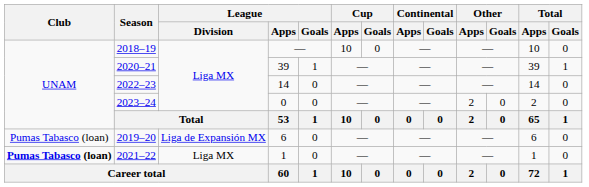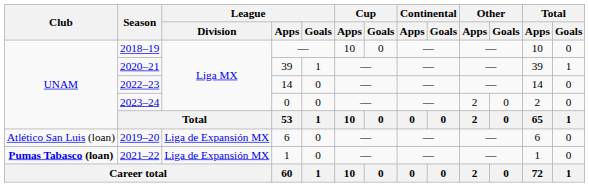2019–20 | Club: Pumas Tabasco (loan) -> Atlético San Luis (loan)
2021–22 | League / Division: Liga MX -> Liga de Expansión MX
